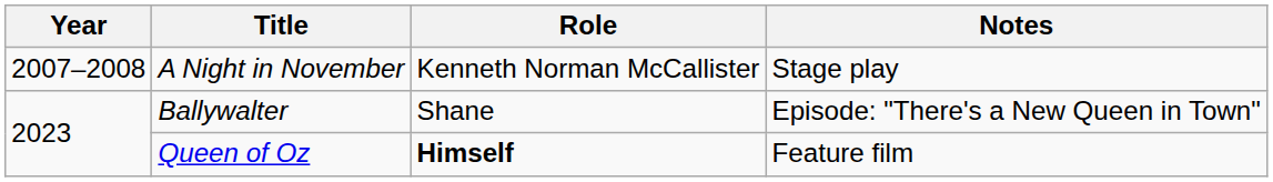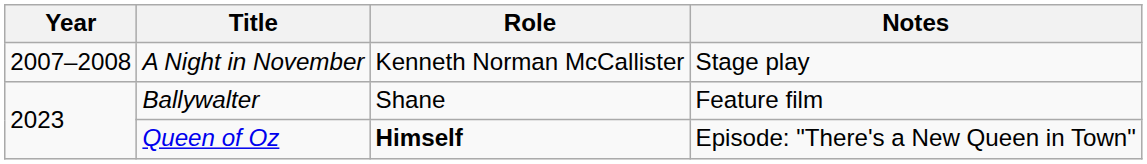Ballywalter | Notes: Episode: "There's a New Queen in Town" -> Feature film
Queen of Oz | Notes: Feature film -> Episode: "There's a New Queen in Town"
